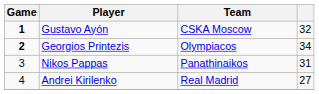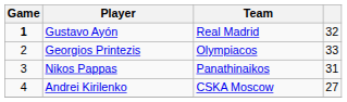Gustavo Ayón | Team: CSKA Moscow -> Real Madrid
Georgios Printezis | Game: bold -> normal
Georgios Printezis | column 4: 34 -> 33
Andrei Kirilenko | Team: Real Madrid -> CSKA Moscow
